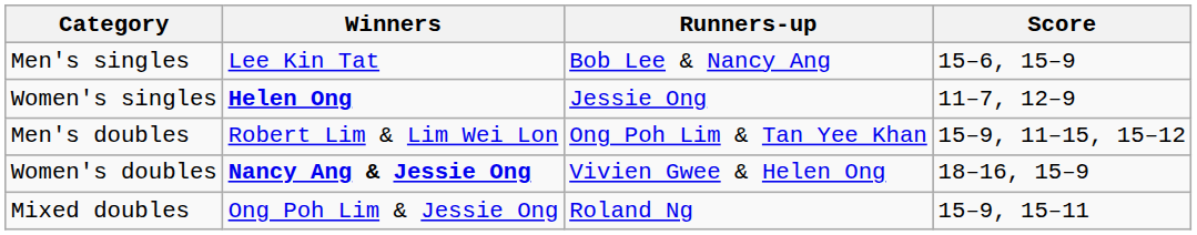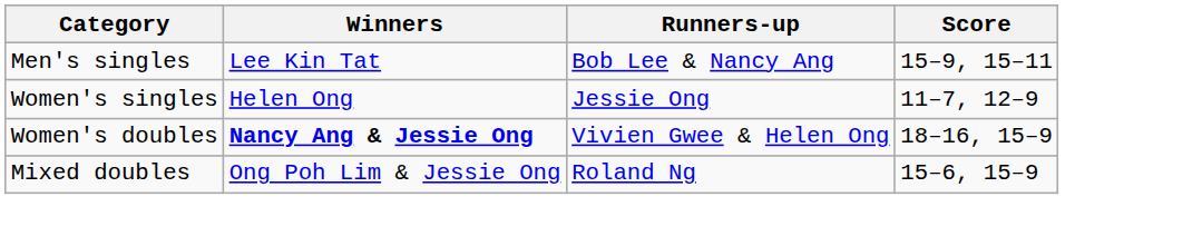Men's singles | Score: 15–6, 15–9 -> 15–9, 15–11
Women's singles | Winners: bold -> normal
- row: Men's doubles | Robert Lim & Lim Wei Lon | Ong Poh Lim & Tan Yee Khan | 15–9, 11–15, 15–12
Mixed doubles | Score: 15–9, 15–11 -> 15–6, 15–9
